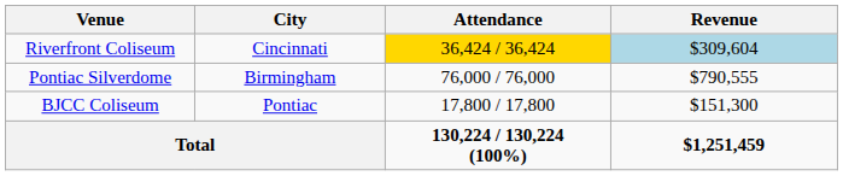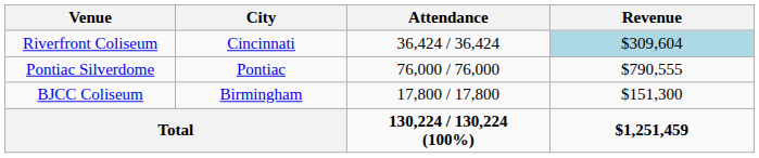Riverfront Coliseum | Attendance: gold background -> no background
Pontiac Silverdome | City: Birmingham -> Pontiac
BJCC Coliseum | City: Pontiac -> Birmingham
